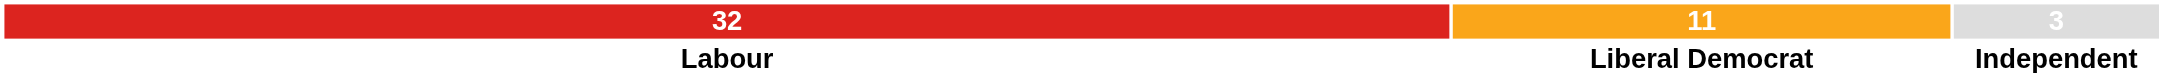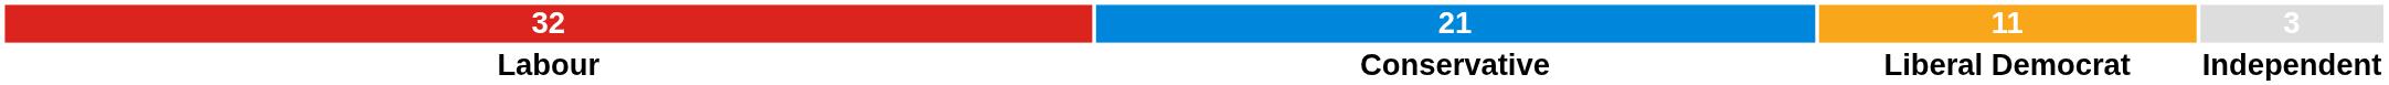+ column: 21 | Conservative
